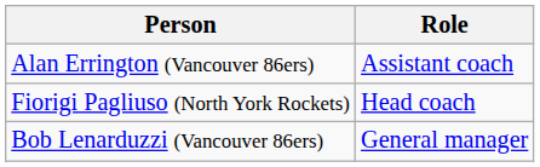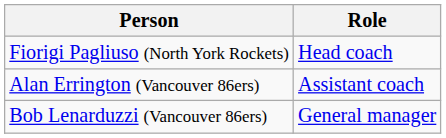rows swapped: Fiorigi Pagliuso (North York Rockets) <-> Alan Errington (Vancouver 86ers)
